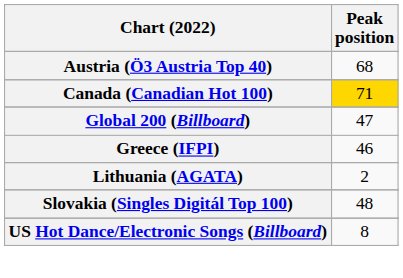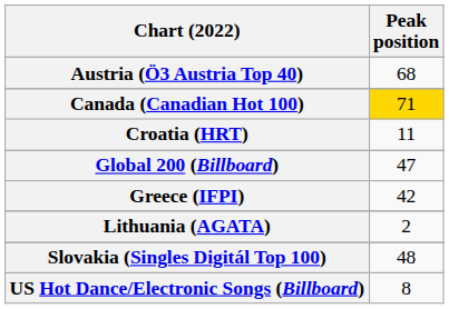+ row: Croatia (HRT) | 11
Greece (IFPI) | Peak position: 46 -> 42
